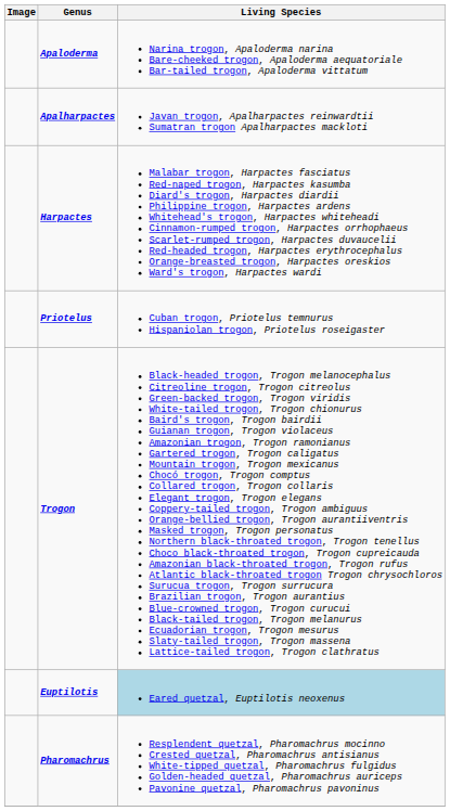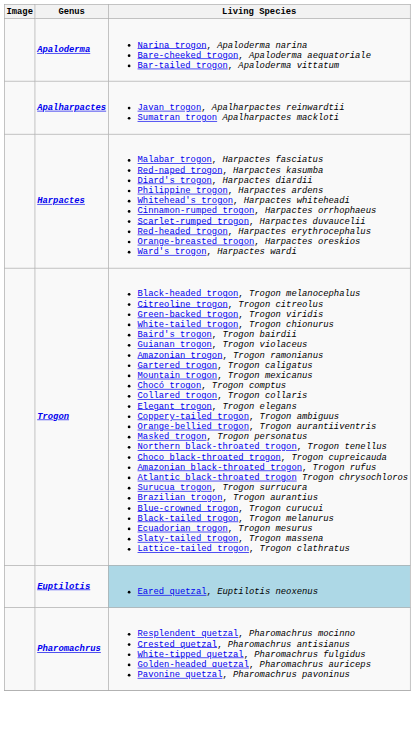- row: Priotelus | Cuban trogon, Priotelus temnurus Hispaniolan trogon, Priotelus roseigaster
